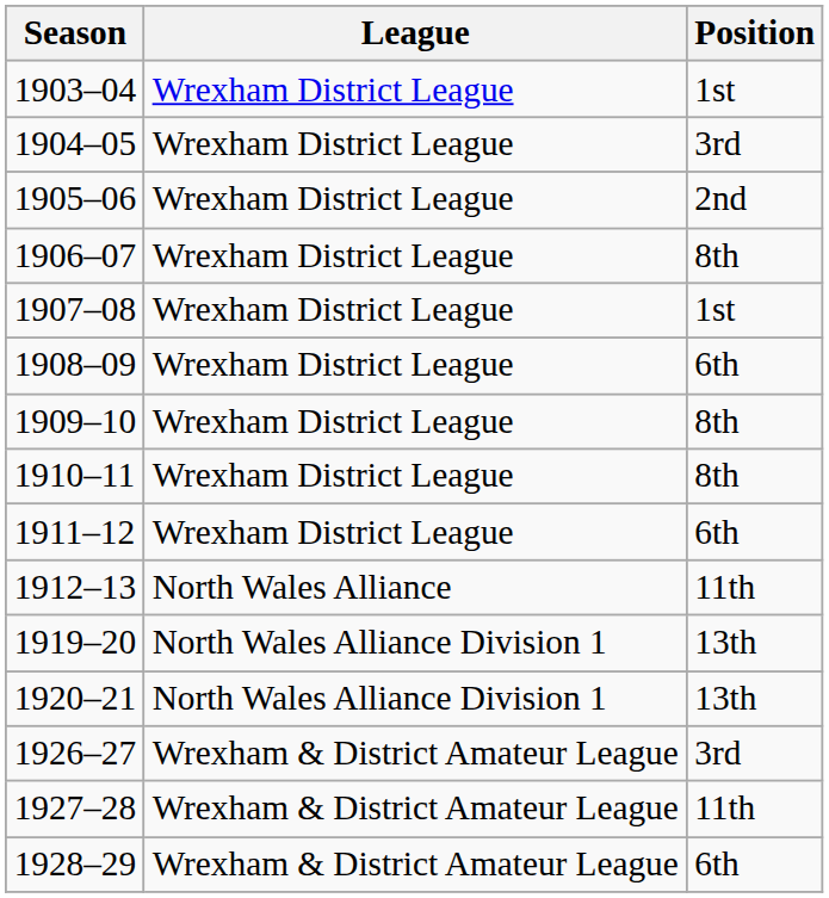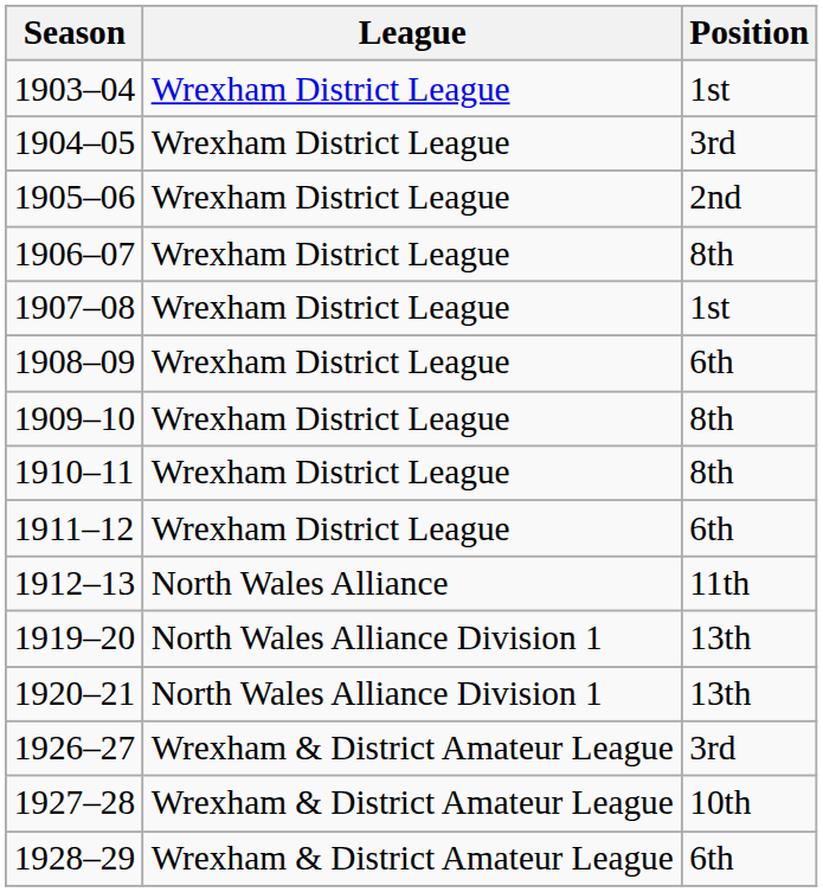1927–28 | Position: 11th -> 10th
